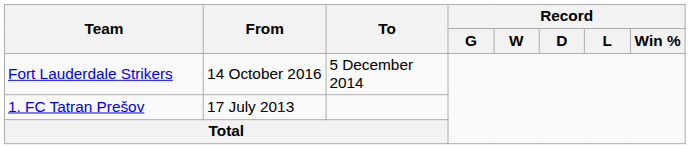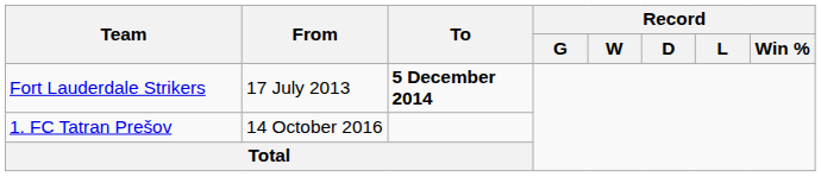Fort Lauderdale Strikers | From: 14 October 2016 -> 17 July 2013
Fort Lauderdale Strikers | To: normal -> bold
1. FC Tatran Prešov | From: 17 July 2013 -> 14 October 2016
